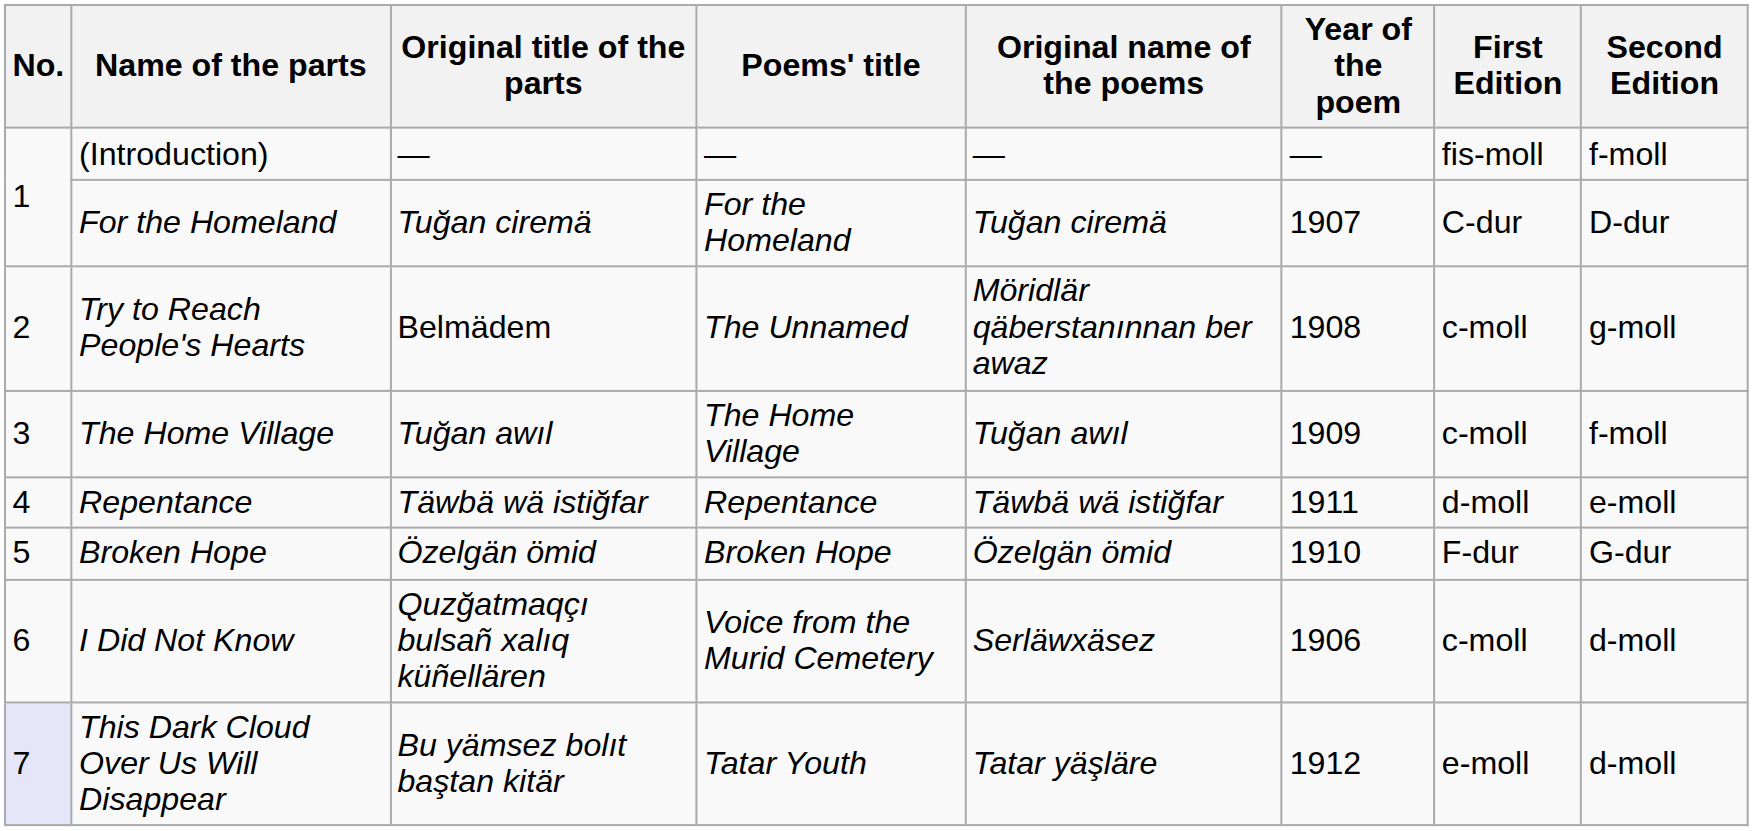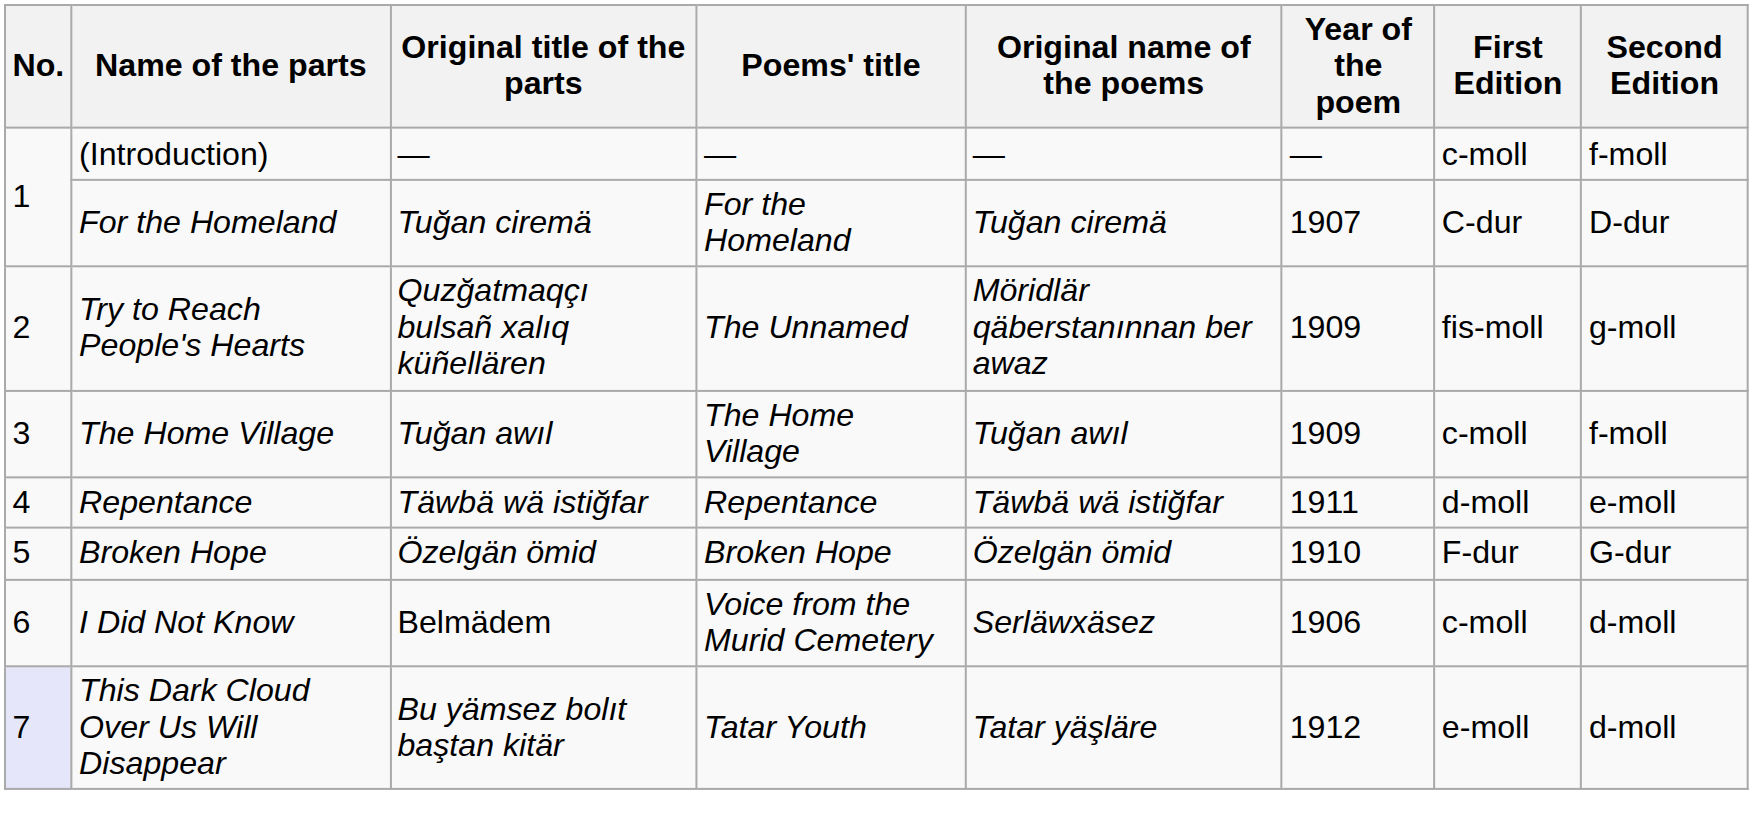(Introduction) | First Edition: fis-moll -> c-moll
Try to Reach People's Hearts | Original title of the parts: Belmädem -> Quzğatmaqçı bulsañ xalıq küñellären
Try to Reach People's Hearts | Year of the poem: 1908 -> 1909
Try to Reach People's Hearts | First Edition: c-moll -> fis-moll
I Did Not Know | Original title of the parts: Quzğatmaqçı bulsañ xalıq küñellären -> Belmädem
